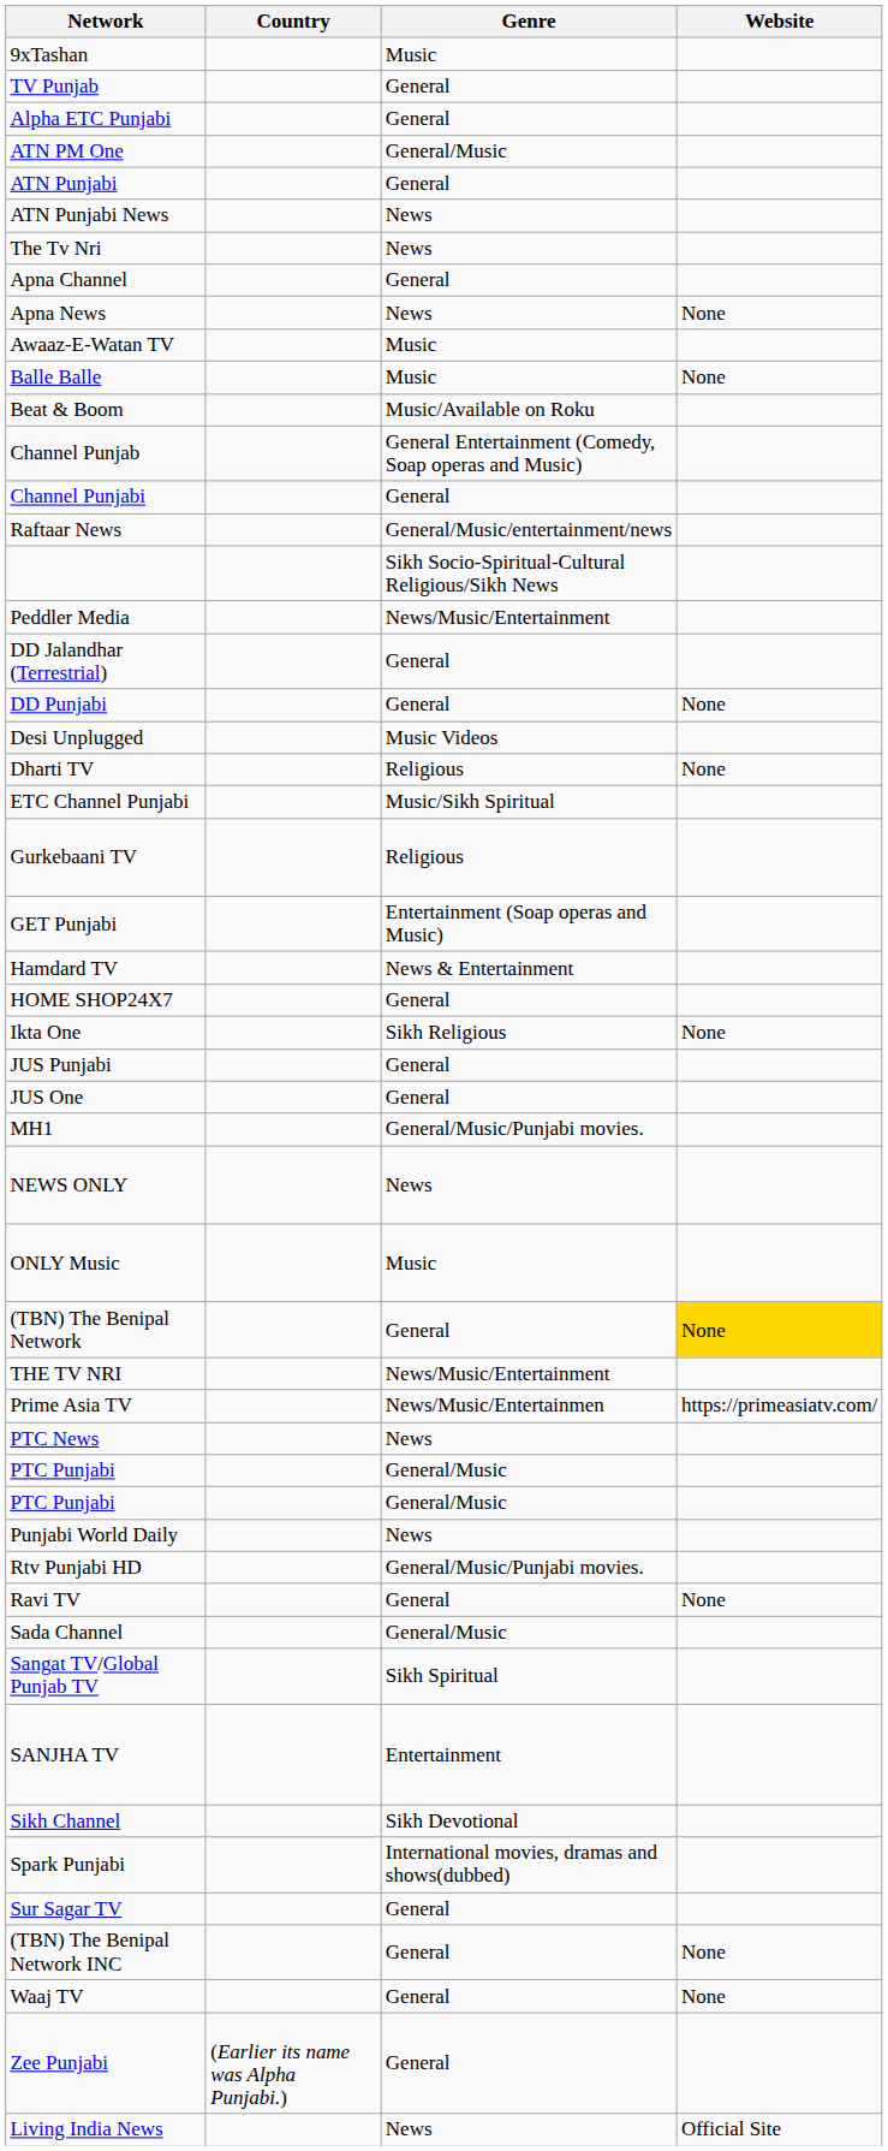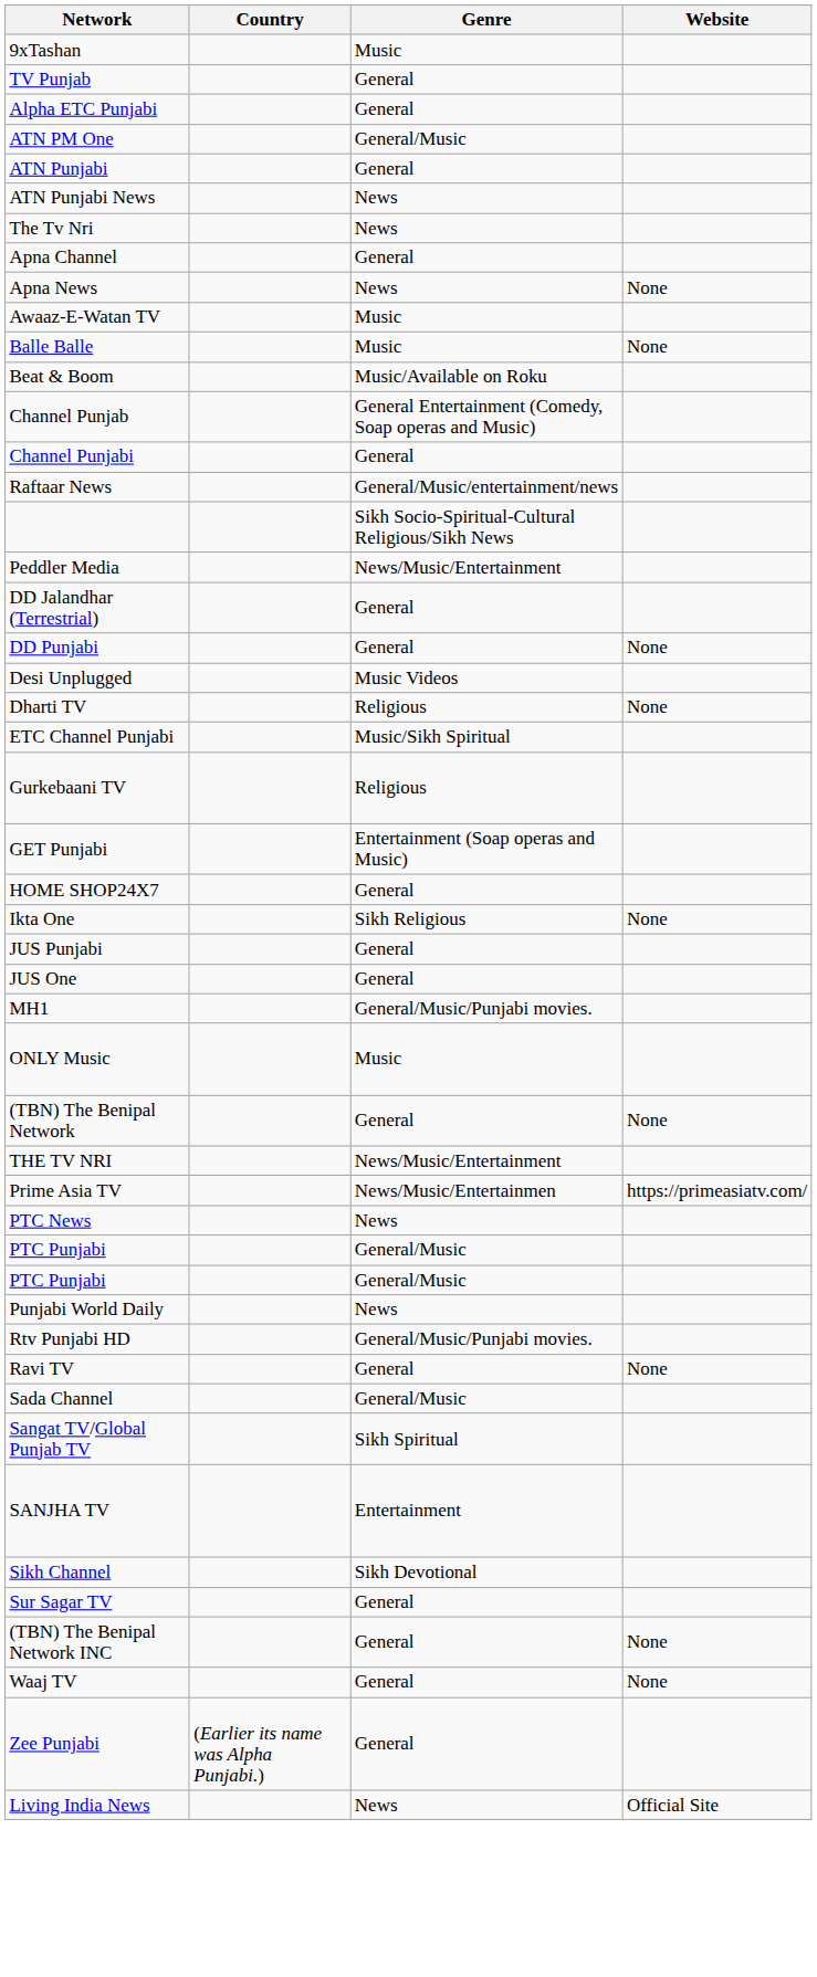- row: Hamdard TV | News & Entertainment
- row: NEWS ONLY | News
(TBN) The Benipal Network | Website: gold background -> no background
- row: Spark Punjabi | International movies, dramas and shows(dubbed)
